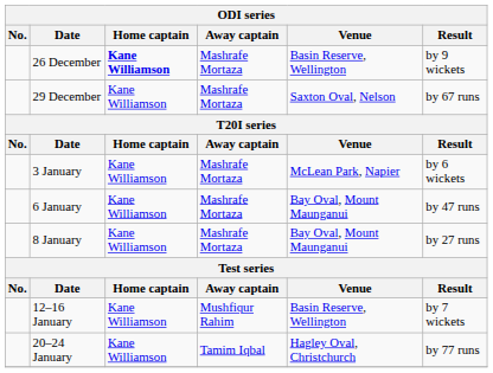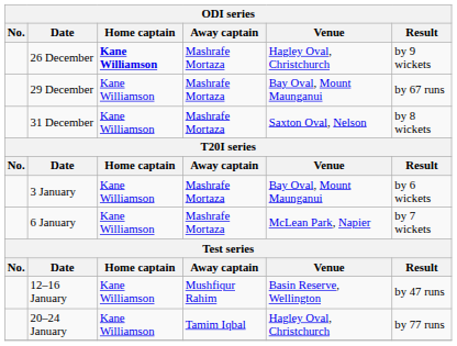26 December | Venue: Basin Reserve, Wellington -> Hagley Oval, Christchurch
29 December | Venue: Saxton Oval, Nelson -> Bay Oval, Mount Maunganui
+ row: 31 December | Kane Williamson | Mashrafe Mortaza | Saxton Oval, Nelson | by 8 wickets
3 January | Venue: McLean Park, Napier -> Bay Oval, Mount Maunganui
6 January | Venue: Bay Oval, Mount Maunganui -> McLean Park, Napier
6 January | Result: by 47 runs -> by 7 wickets
- row: 8 January | Kane Williamson | Mashrafe Mortaza | Bay Oval, Mount Maunganui | by 27 runs
12–16 January | Result: by 7 wickets -> by 47 runs
